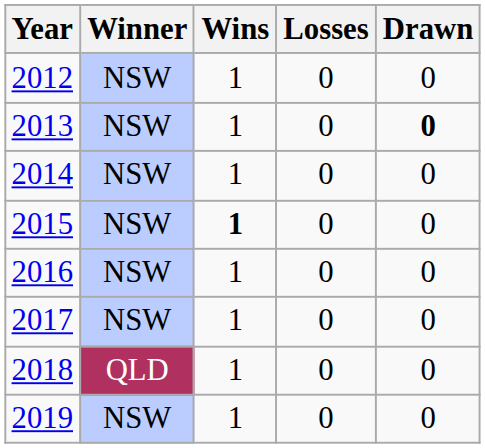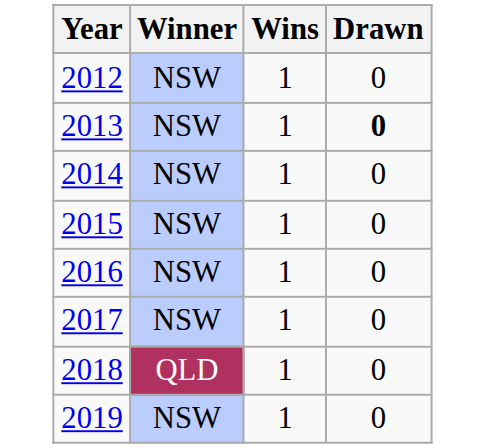- column: Losses | 0 | 0 | 0 | 0 | 0 | 0 | 0 | 0
2015 | Wins: bold -> normal
